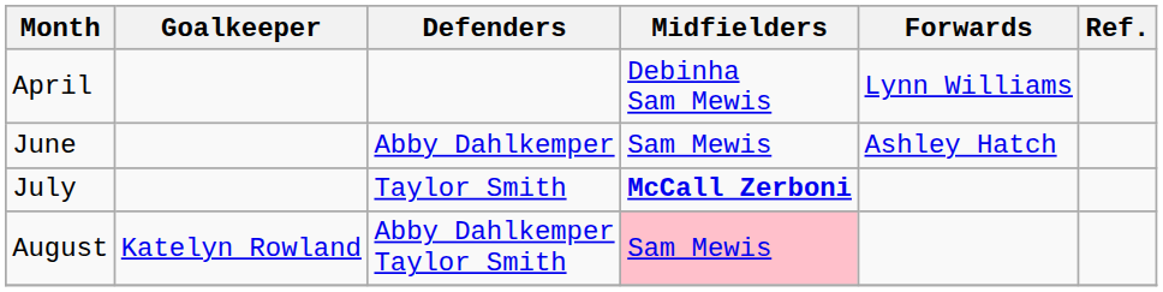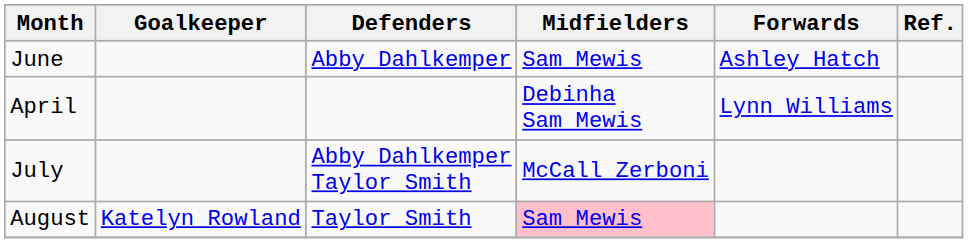rows swapped: April <-> June
July | Defenders: Taylor Smith -> Abby Dahlkemper Taylor Smith
July | Midfielders: bold -> normal
August | Defenders: Abby Dahlkemper Taylor Smith -> Taylor Smith
